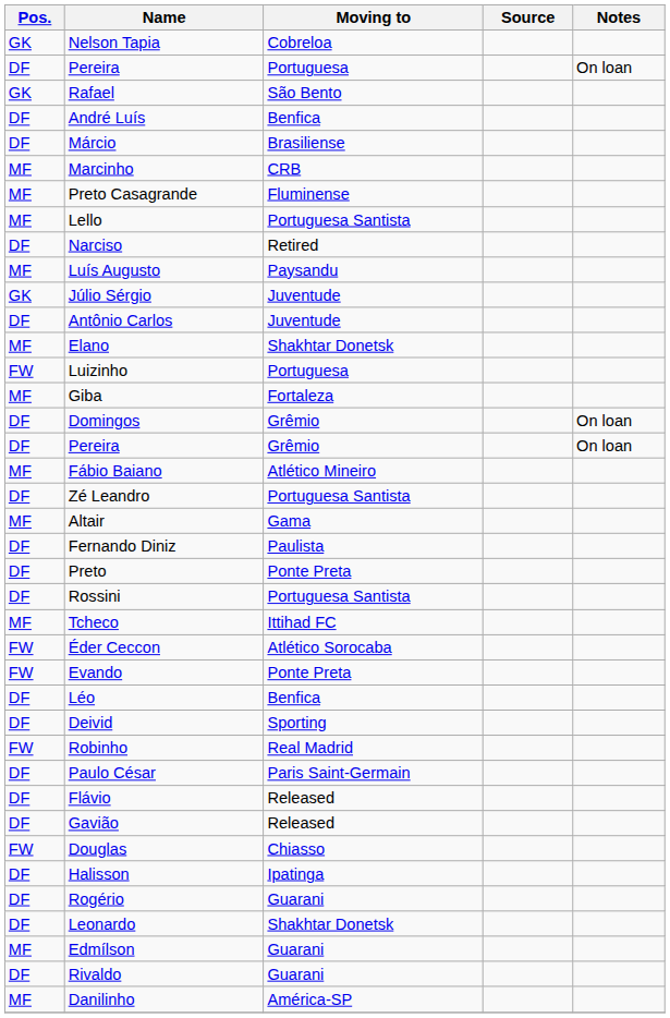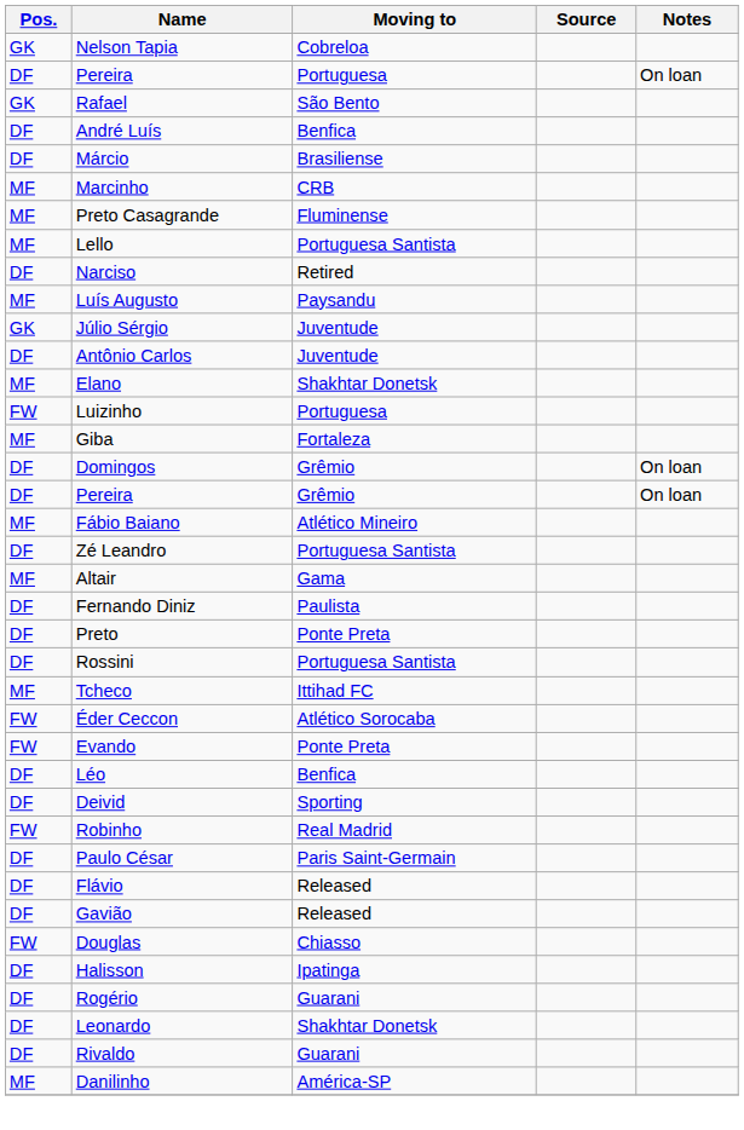- row: MF | Edmílson | Guarani
